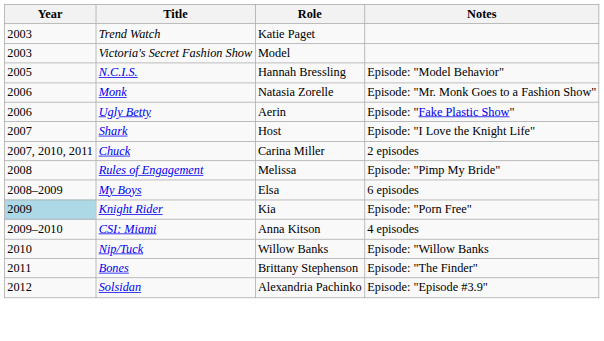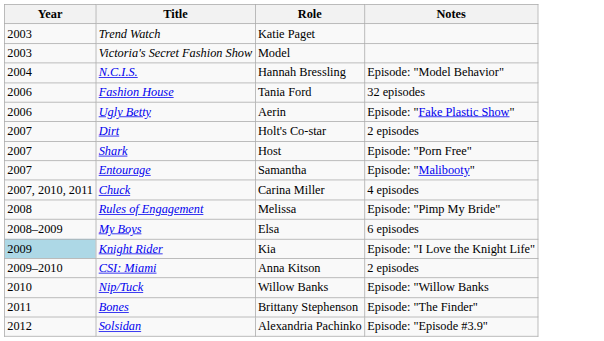N.C.I.S. | Year: 2005 -> 2004
- row: 2006 | Monk | Natasia Zorelle | Episode: "Mr. Monk Goes to a Fashion Show"
+ row: 2006 | Fashion House | Tania Ford | 32 episodes
+ row: 2007 | Dirt | Holt's Co-star | 2 episodes
Shark | Notes: Episode: "I Love the Knight Life" -> Episode: "Porn Free"
+ row: 2007 | Entourage | Samantha | Episode: "Malibooty"
Chuck | Notes: 2 episodes -> 4 episodes
Knight Rider | Notes: Episode: "Porn Free" -> Episode: "I Love the Knight Life"
CSI: Miami | Notes: 4 episodes -> 2 episodes
